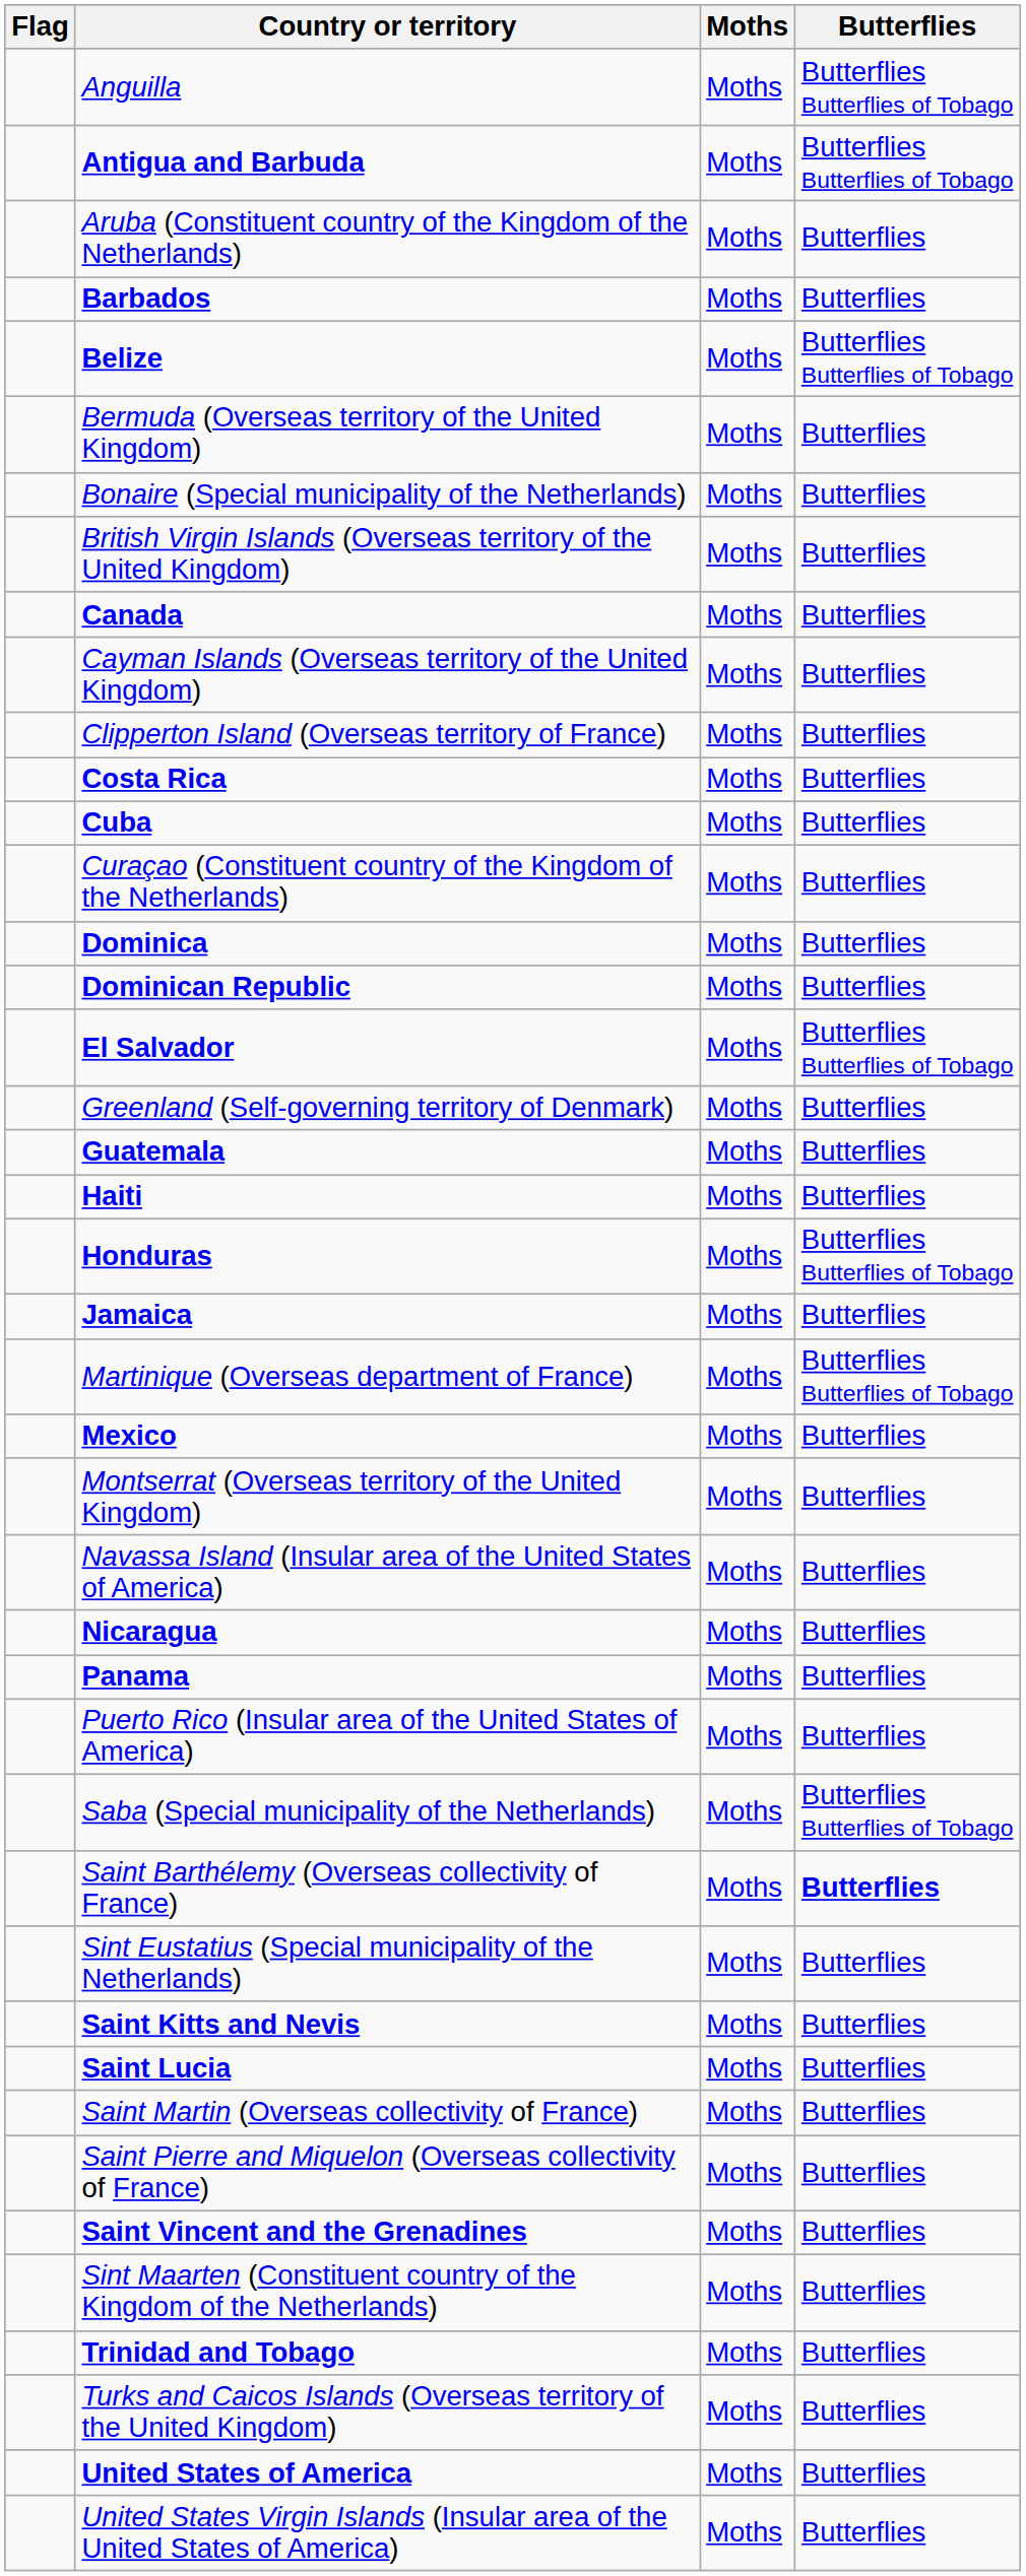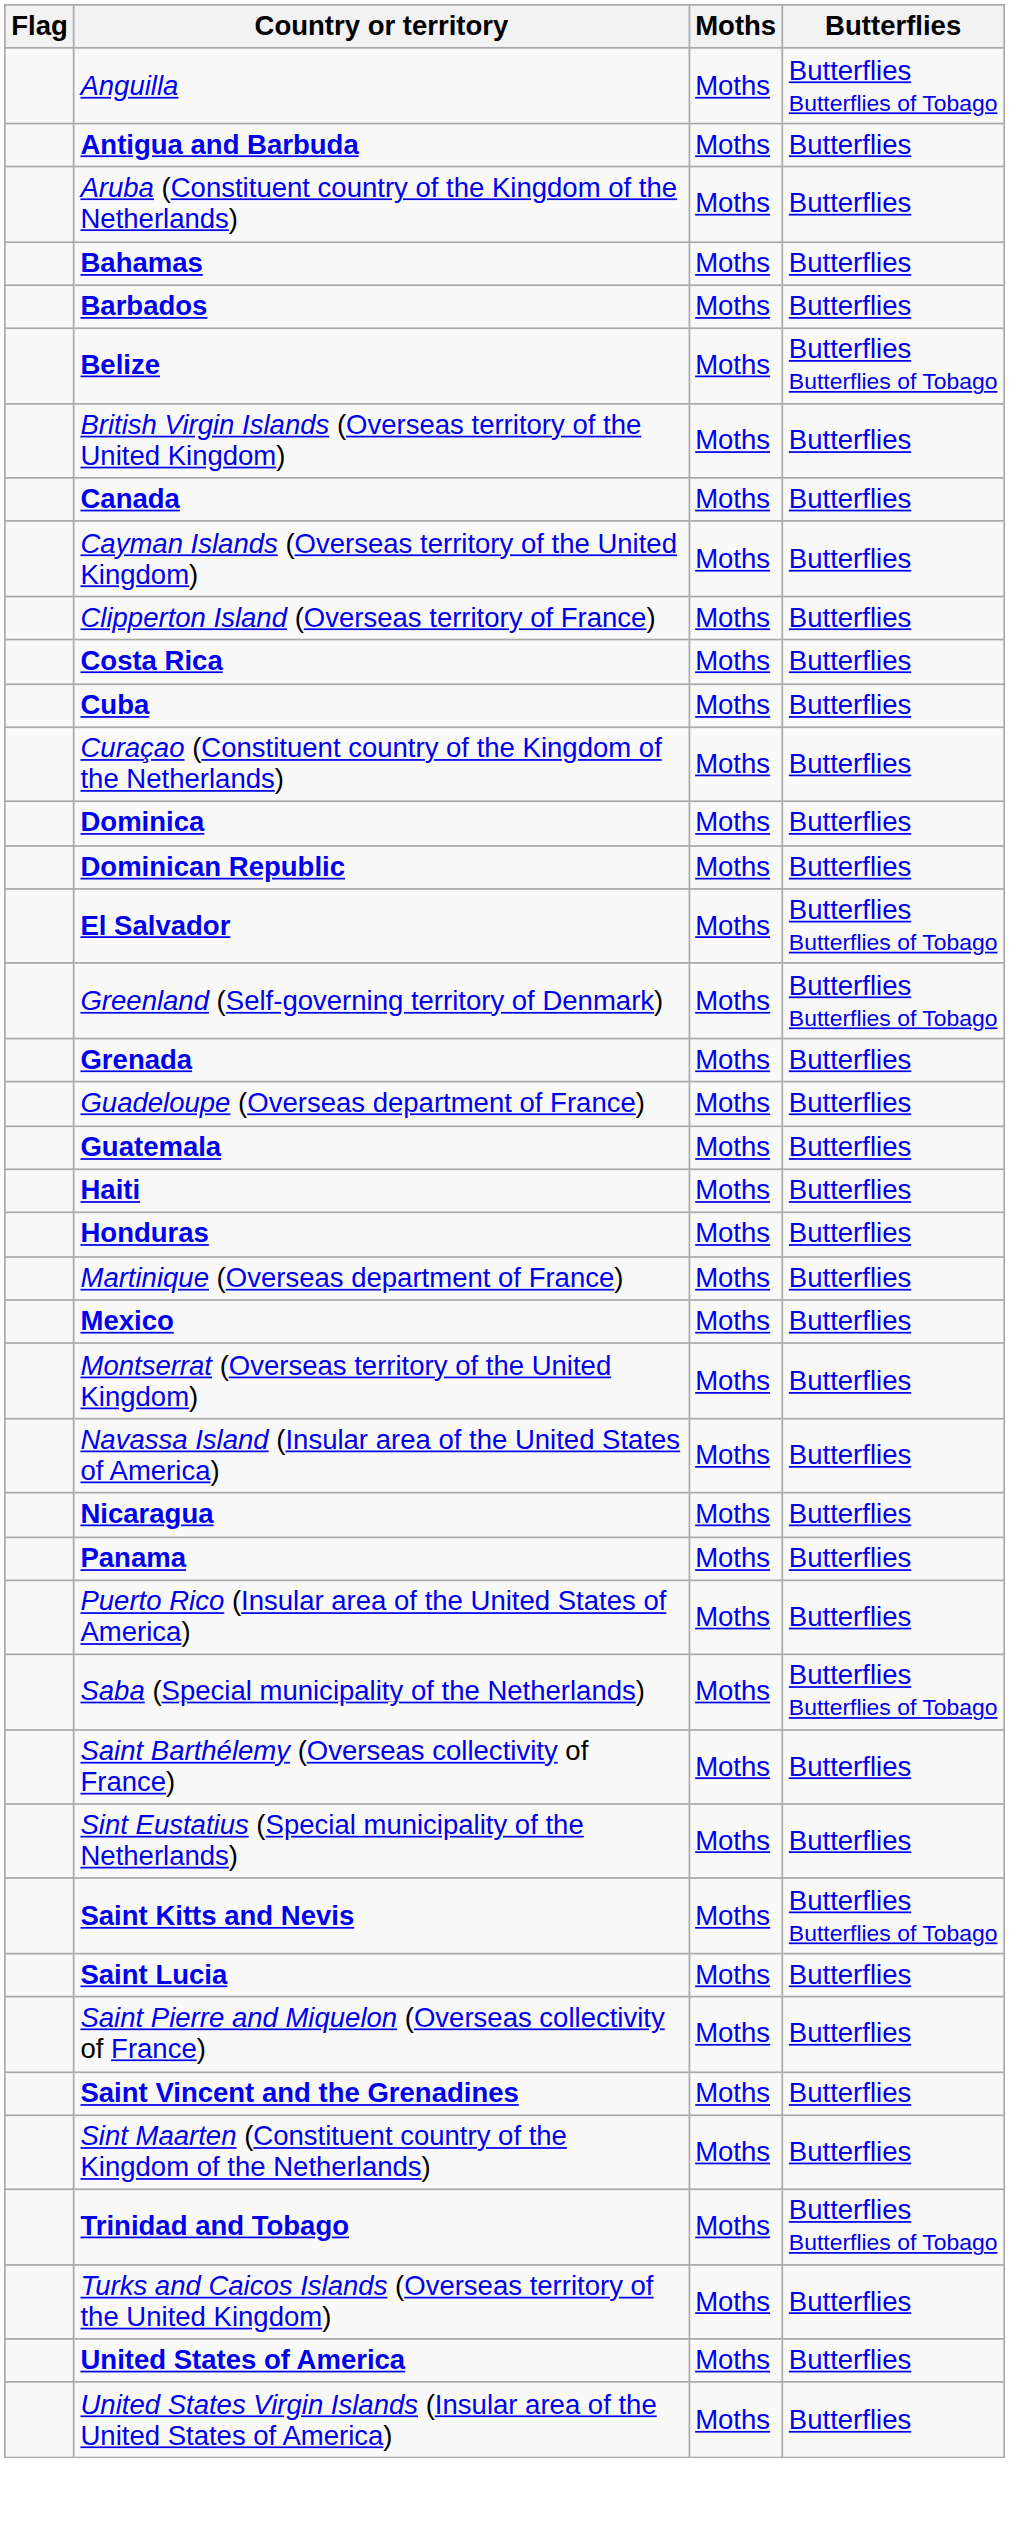Antigua and Barbuda | Butterflies: Butterflies Butterflies of Tobago -> Butterflies
+ row: Bahamas | Moths | Butterflies
- row: Bermuda (Overseas territory of the United Kingdom) | Moths | Butterflies
- row: Bonaire (Special municipality of the Netherlands) | Moths | Butterflies
Greenland (Self-governing territory of Denmark) | Butterflies: Butterflies -> Butterflies Butterflies of Tobago
+ row: Grenada | Moths | Butterflies
+ row: Guadeloupe (Overseas department of France) | Moths | Butterflies
Honduras | Butterflies: Butterflies Butterflies of Tobago -> Butterflies
- row: Jamaica | Moths | Butterflies
Martinique (Overseas department of France) | Butterflies: Butterflies Butterflies of Tobago -> Butterflies
Saint Barthélemy (Overseas collectivity of France) | Butterflies: bold -> normal
Saint Kitts and Nevis | Butterflies: Butterflies -> Butterflies Butterflies of Tobago
- row: Saint Martin (Overseas collectivity of France) | Moths | Butterflies
Trinidad and Tobago | Butterflies: Butterflies -> Butterflies Butterflies of Tobago
